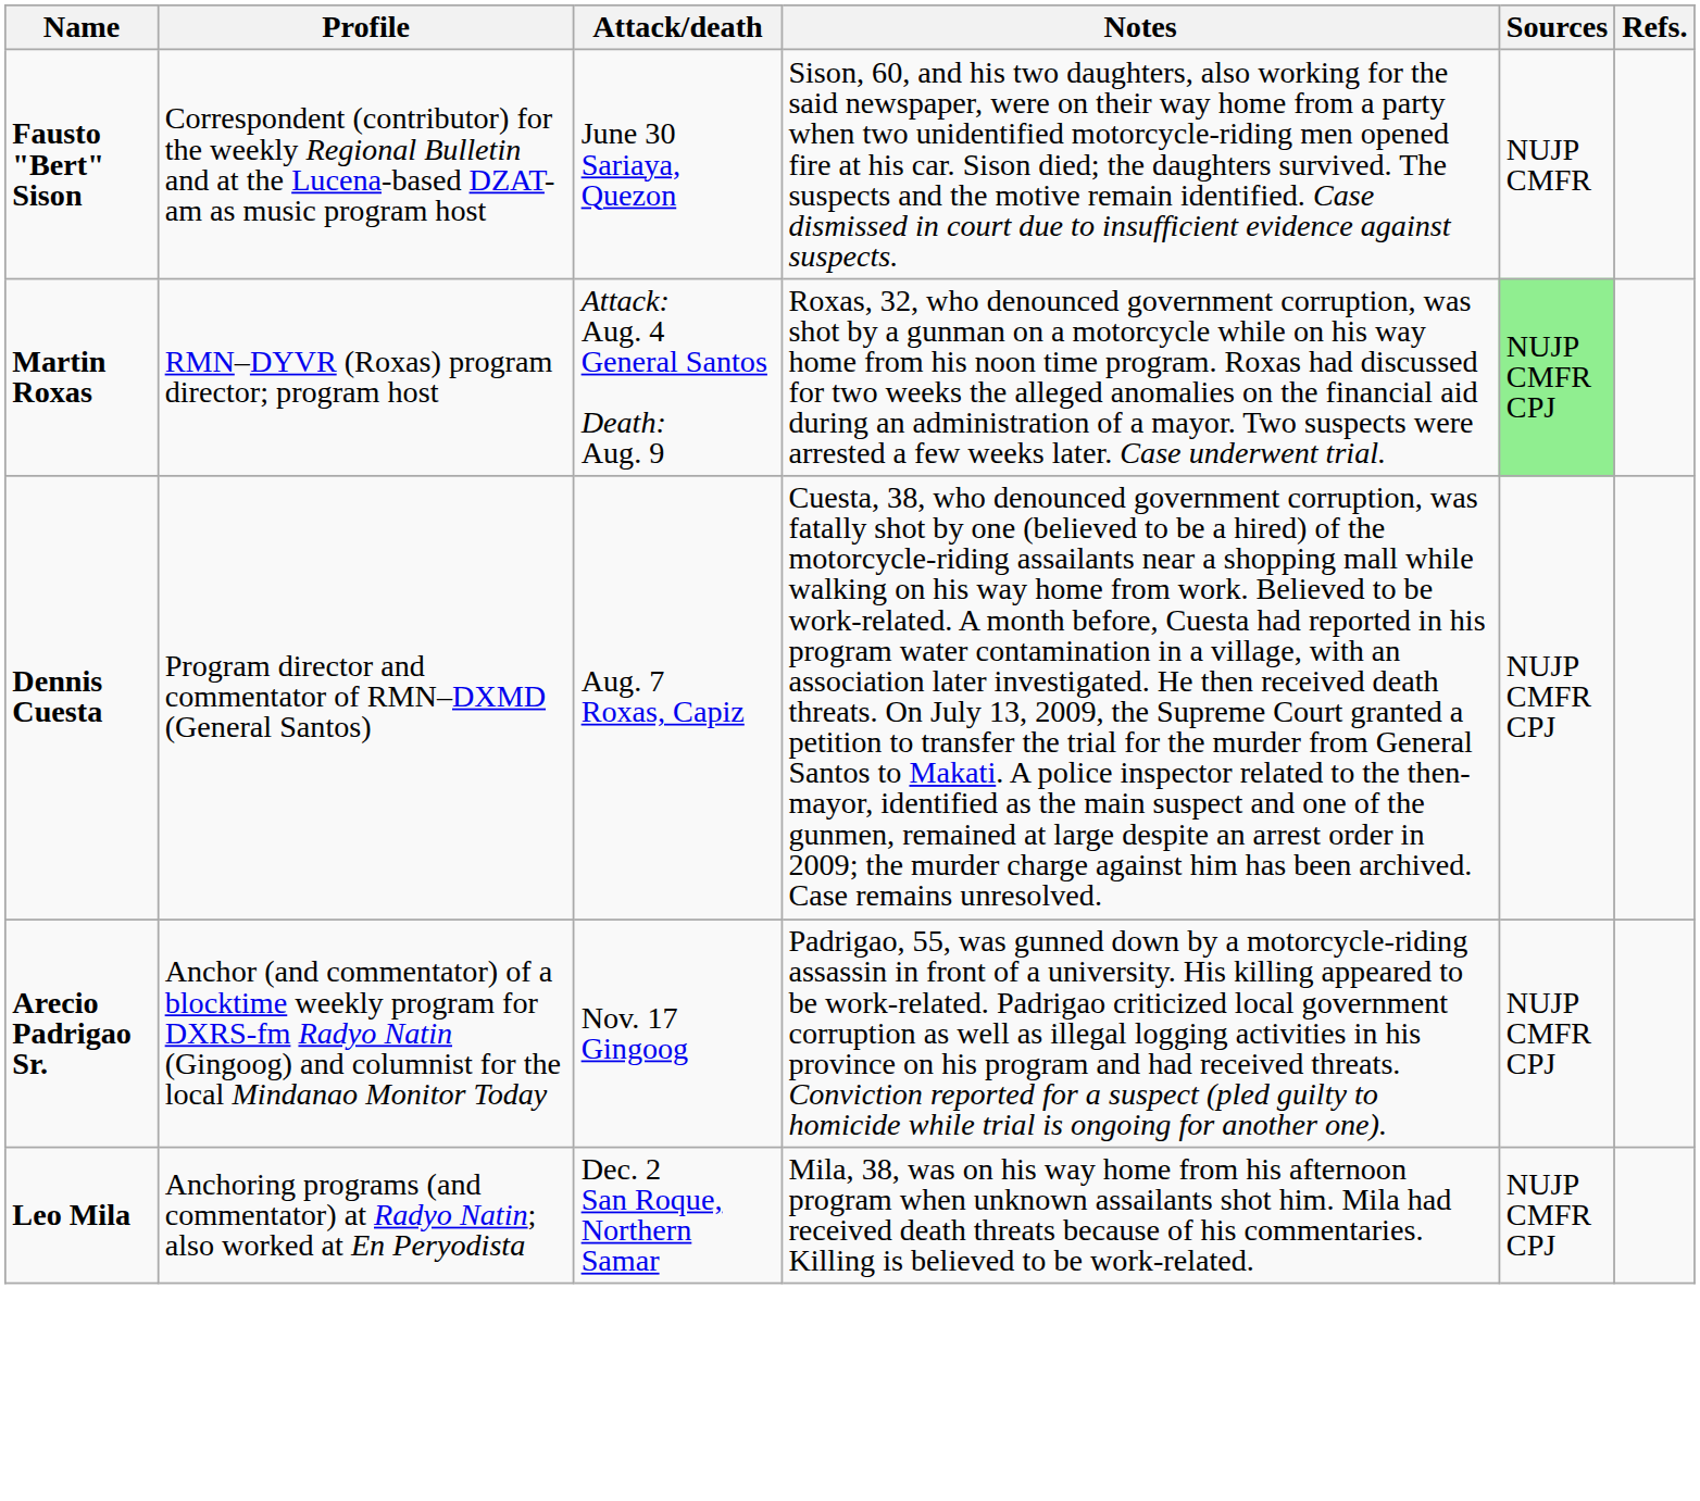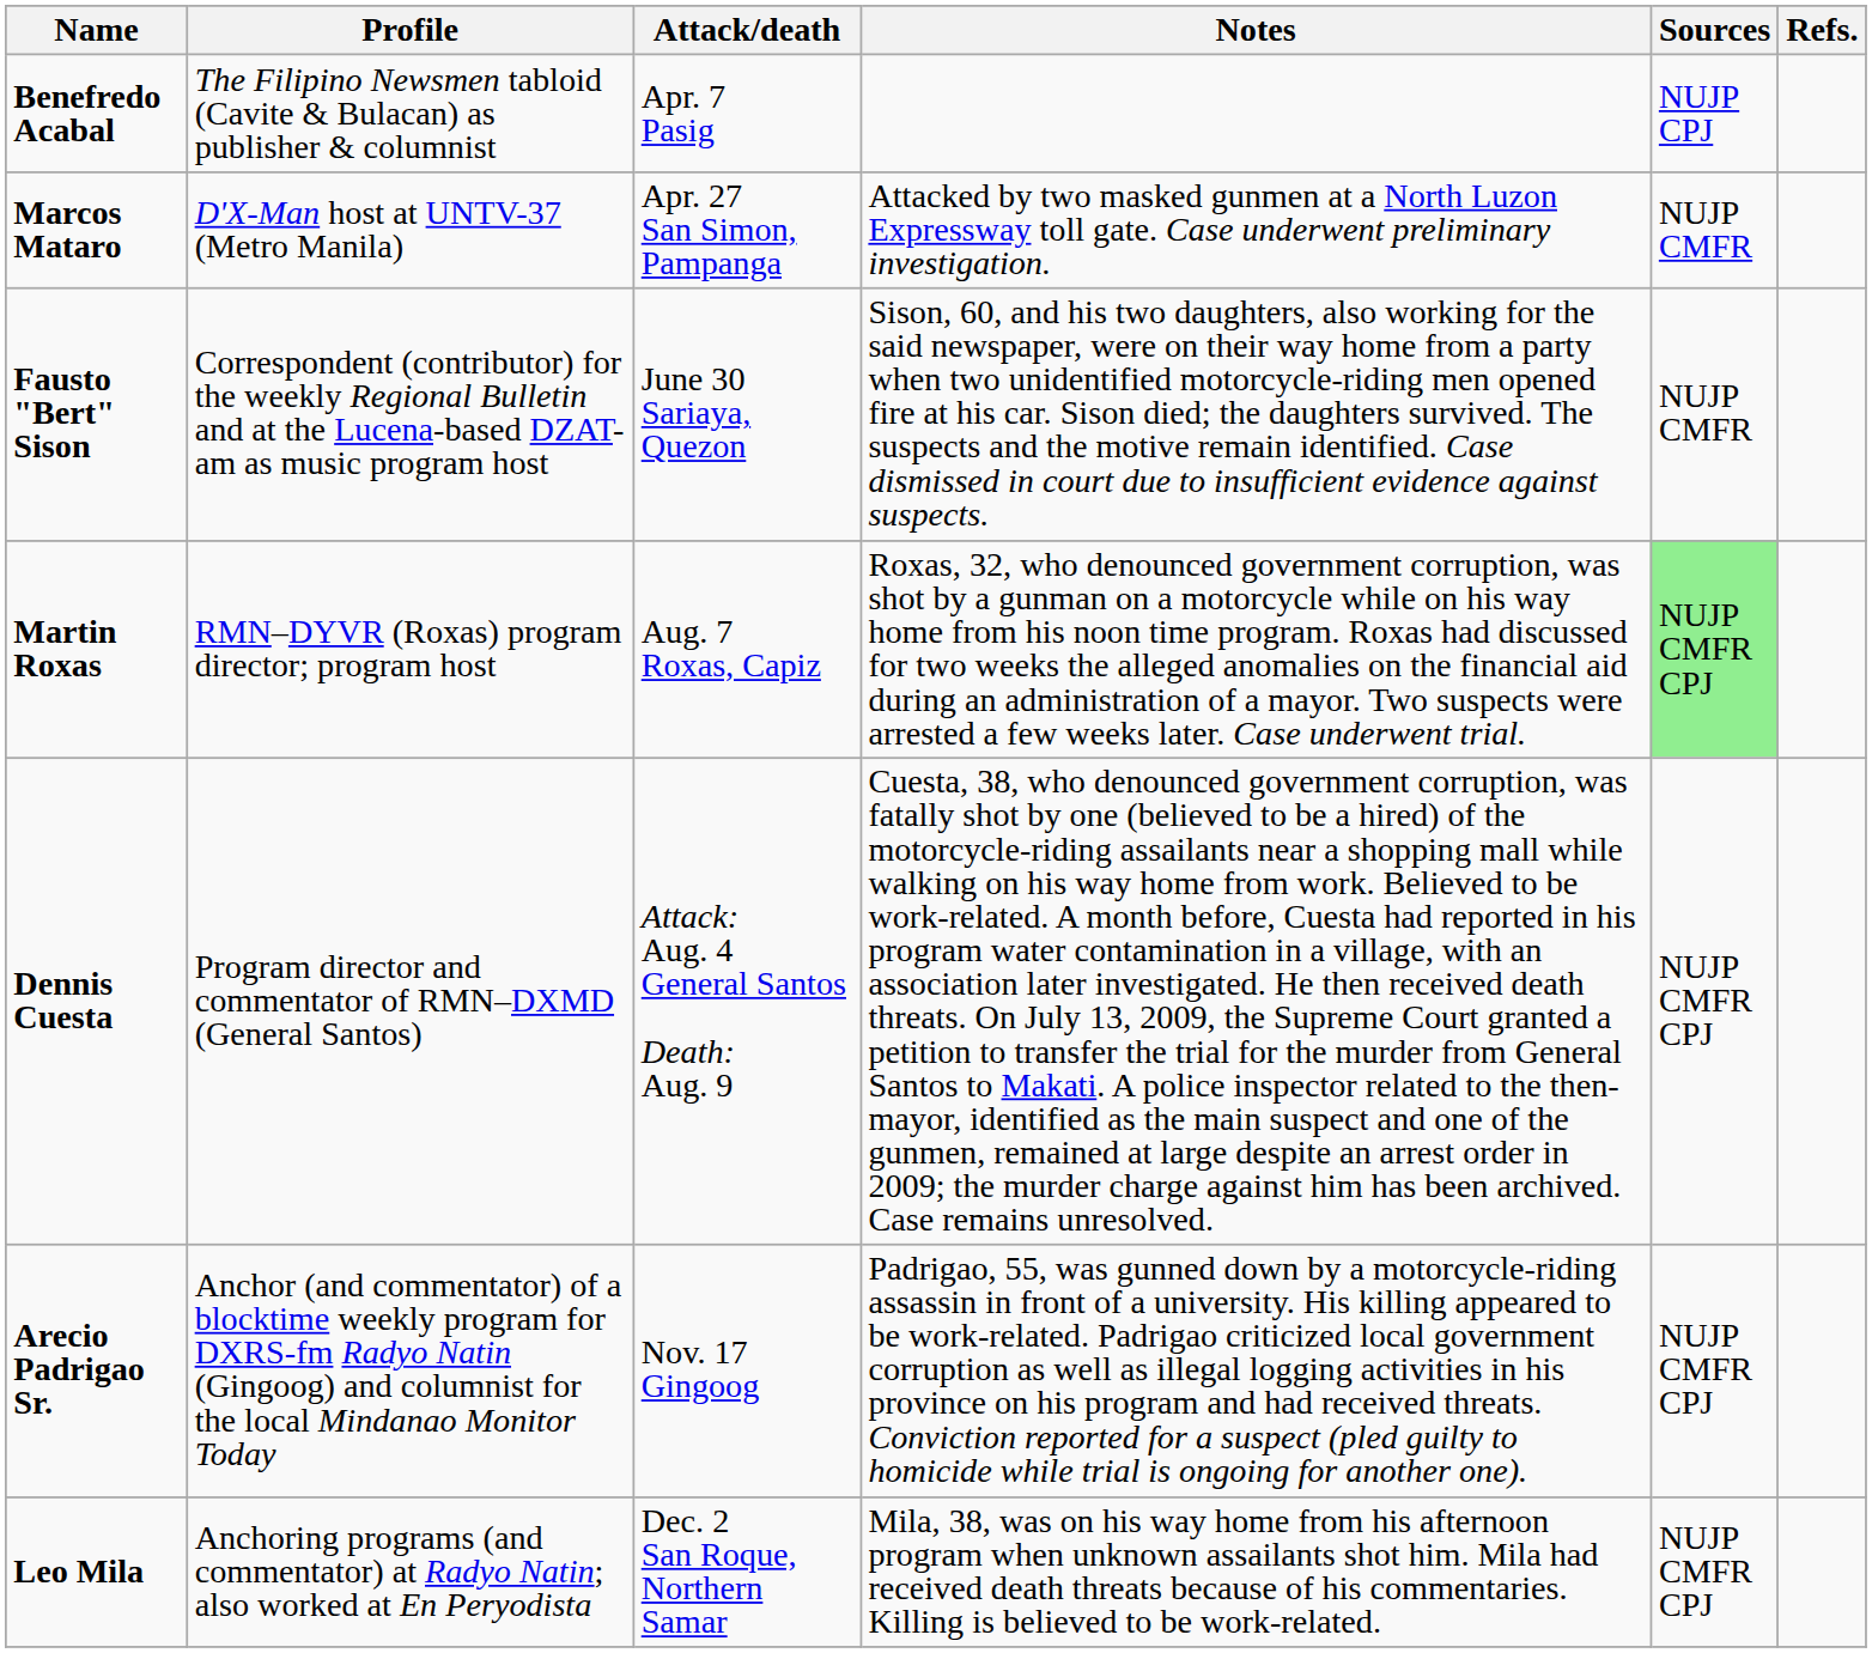+ row: Benefredo Acabal | The Filipino Newsmen tabloid (Cavite & Bulacan) as publisher & columnist | Apr. 7 Pasig | NUJP CPJ
+ row: Marcos Mataro | D'X-Man host at UNTV-37 (Metro Manila) | Apr. 27 San Simon, Pampanga | Attacked by two masked gunmen at a North Luzon Expressway toll gate. Case underwent preliminary investigation. | NUJP CMFR
Martin Roxas | Attack/death: Attack: Aug. 4 General Santos Death: Aug. 9 -> Aug. 7 Roxas, Capiz
Dennis Cuesta | Attack/death: Aug. 7 Roxas, Capiz -> Attack: Aug. 4 General Santos Death: Aug. 9
